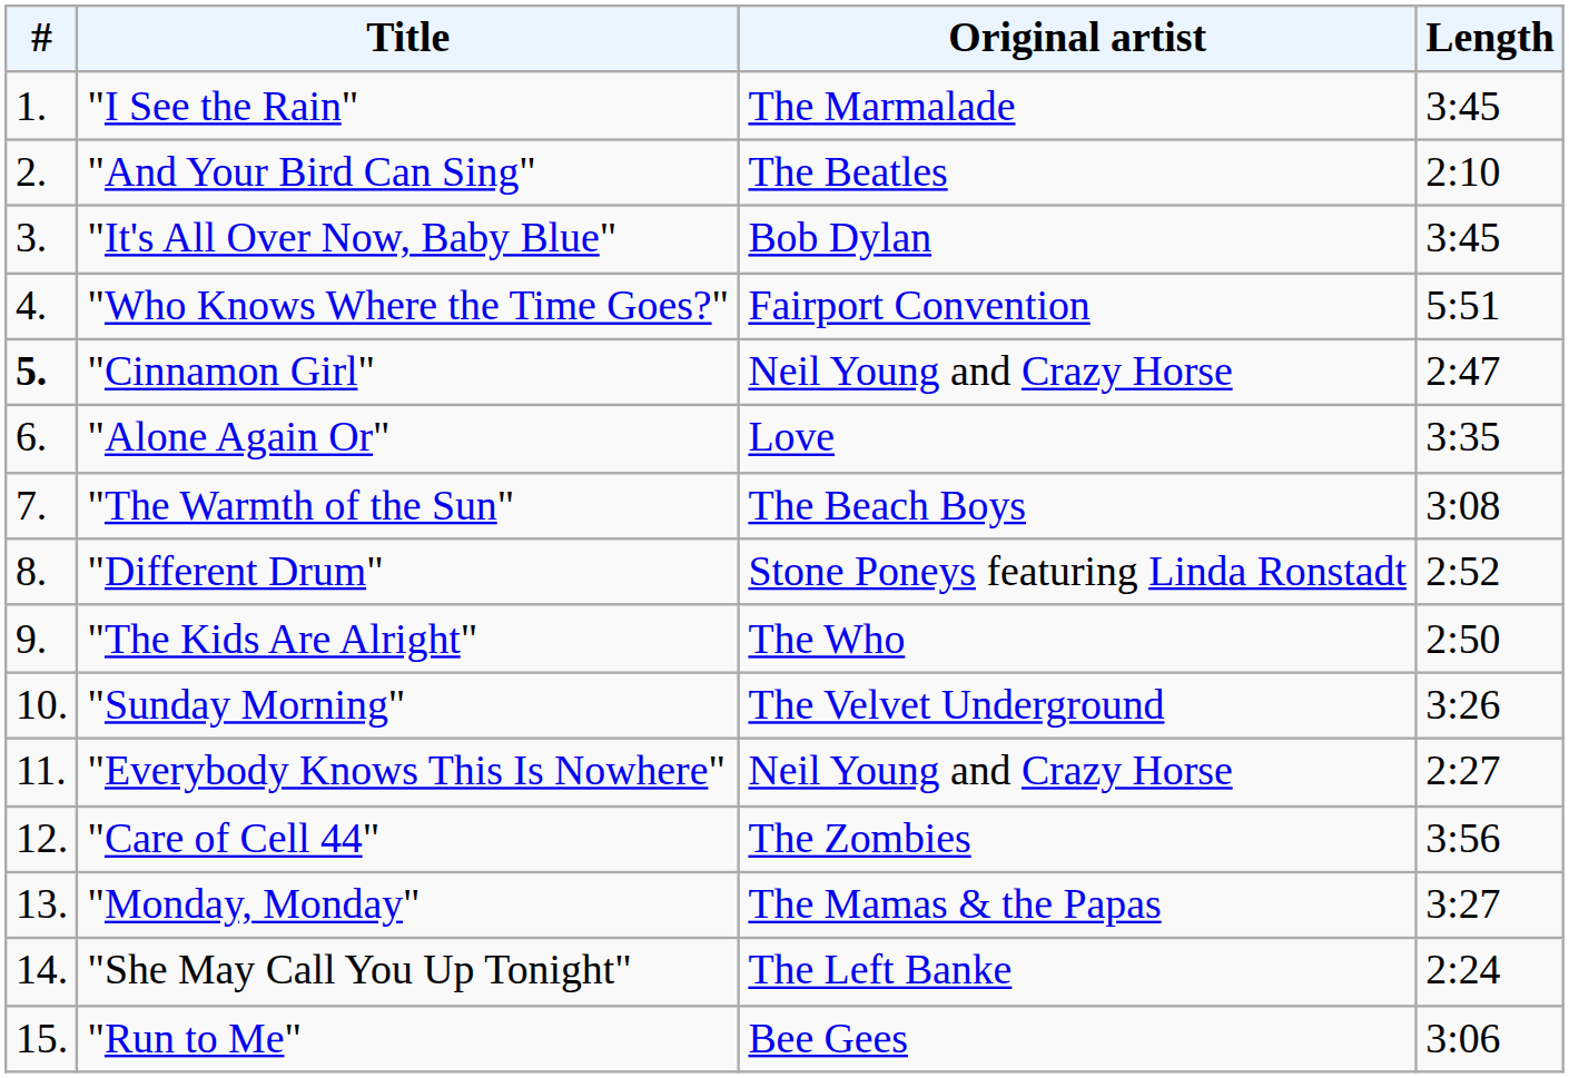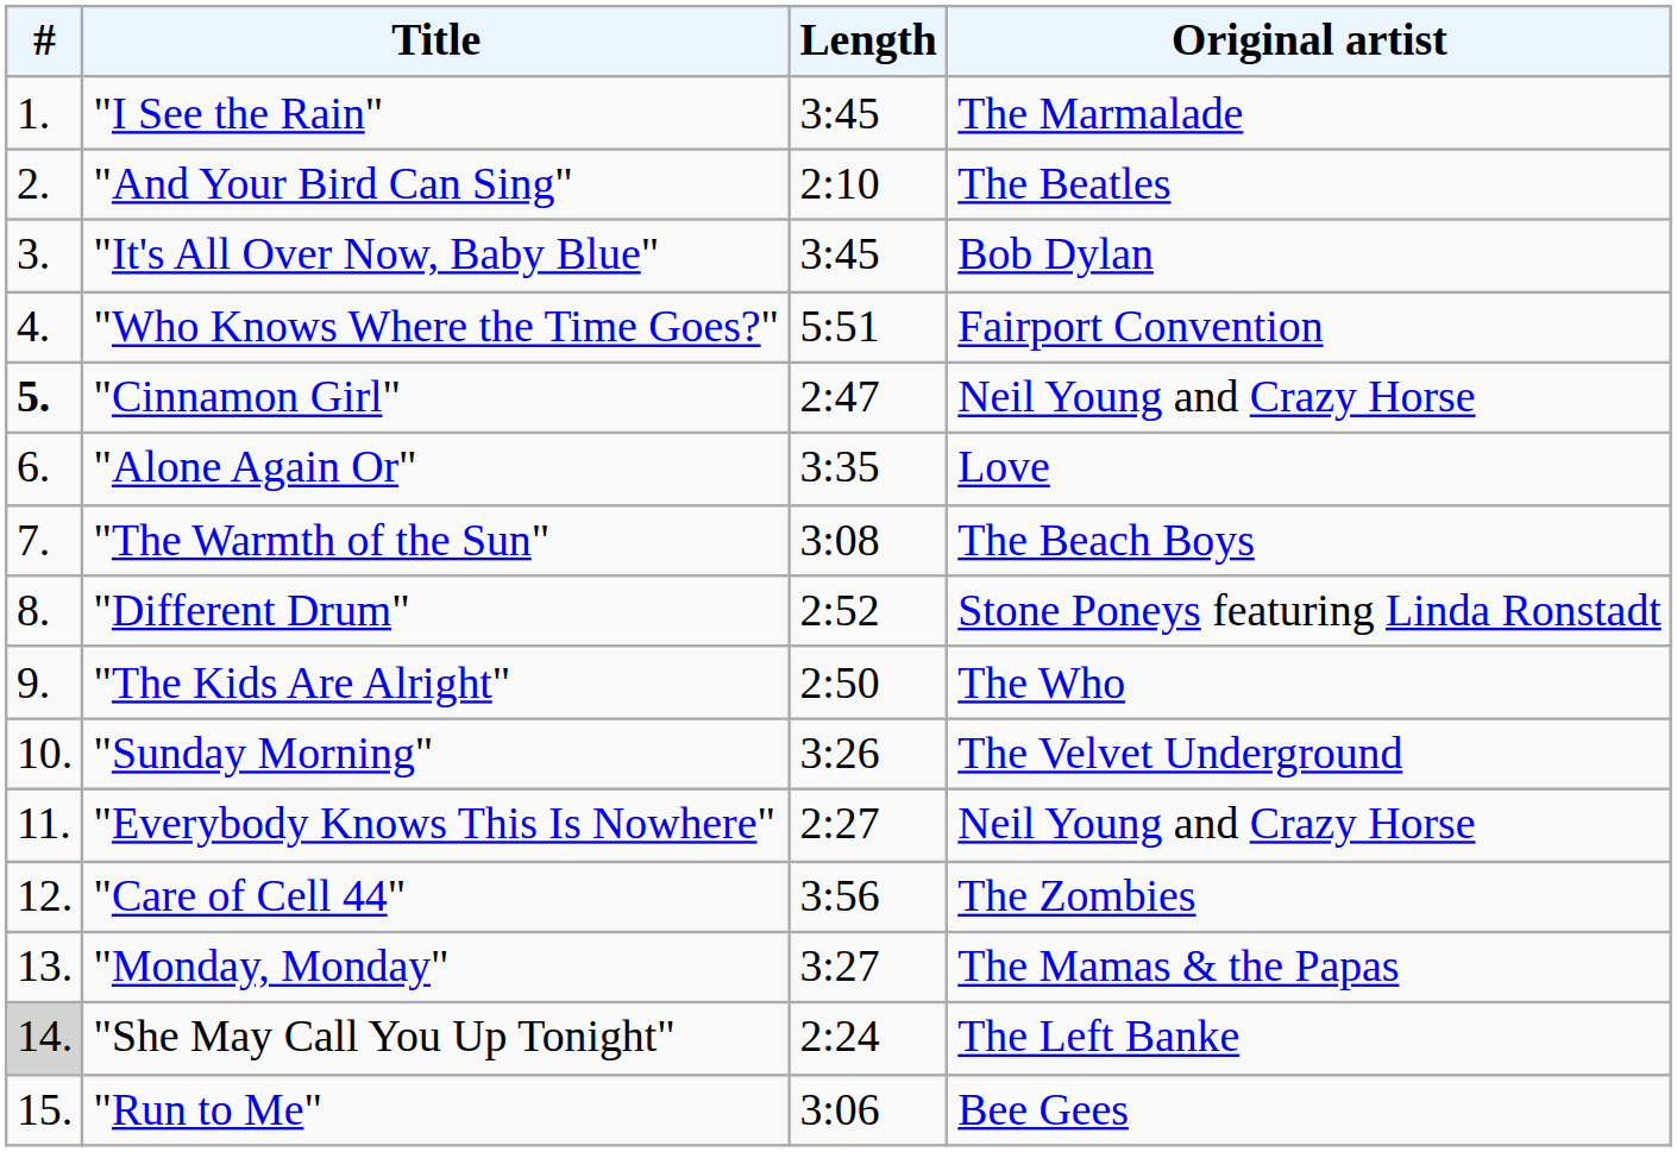columns swapped: Original artist <-> Length
"She May Call You Up Tonight" | #: no background -> lightgrey background
